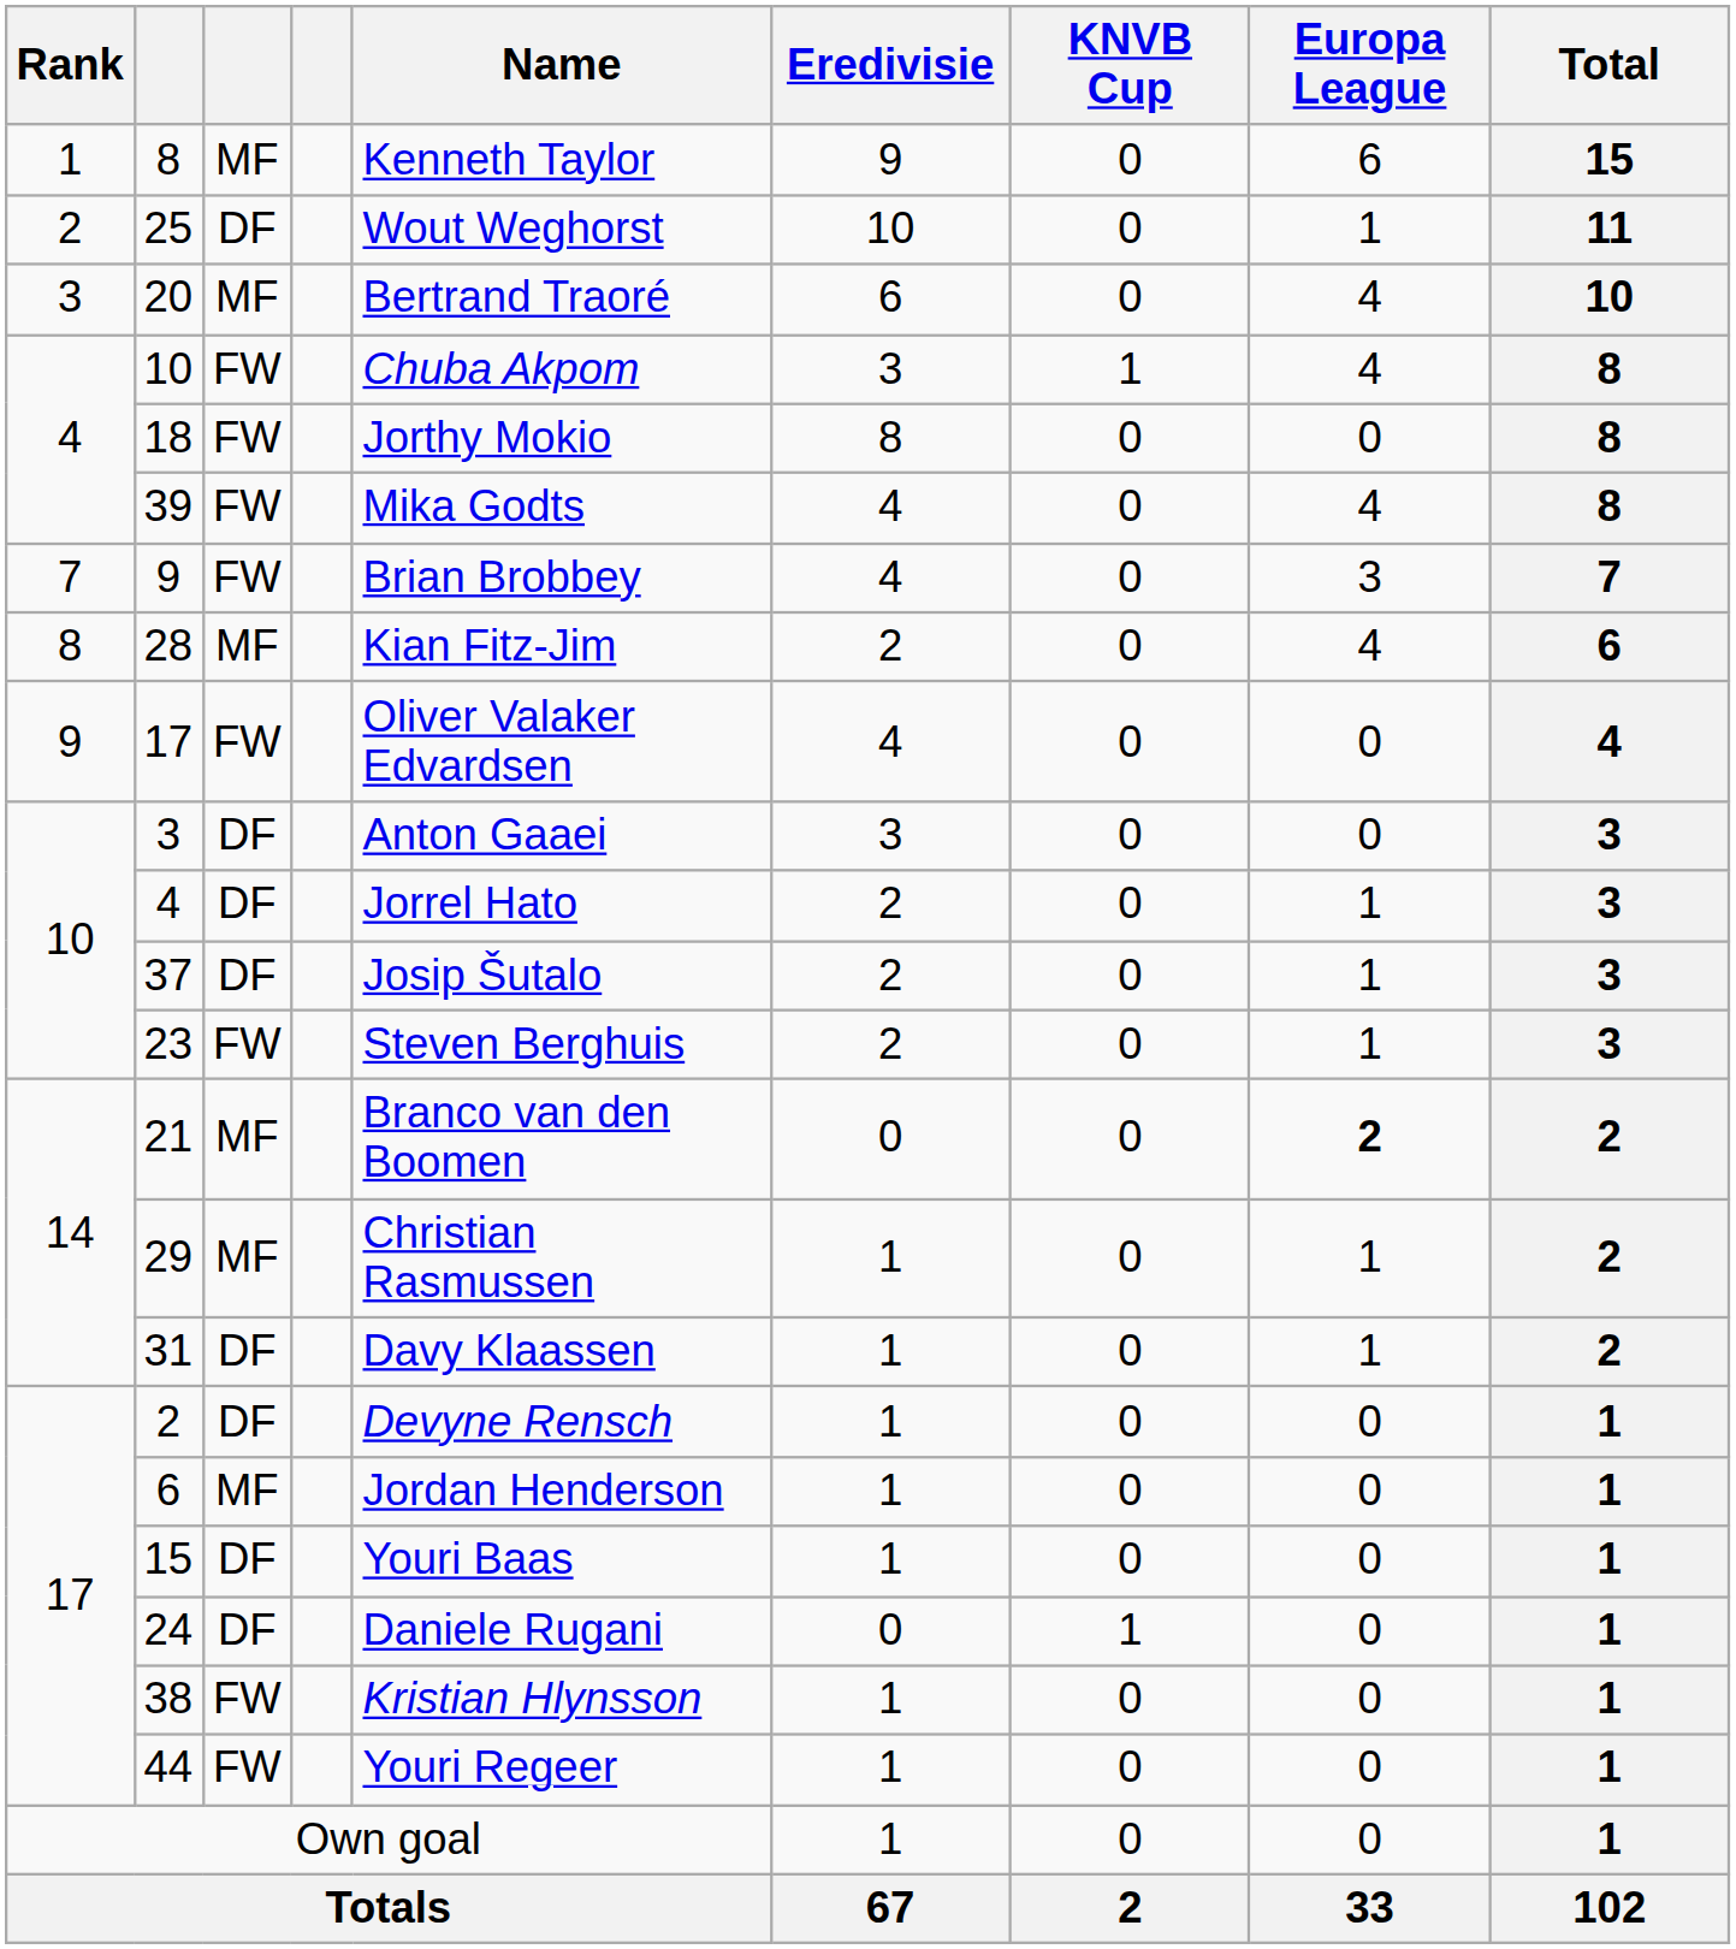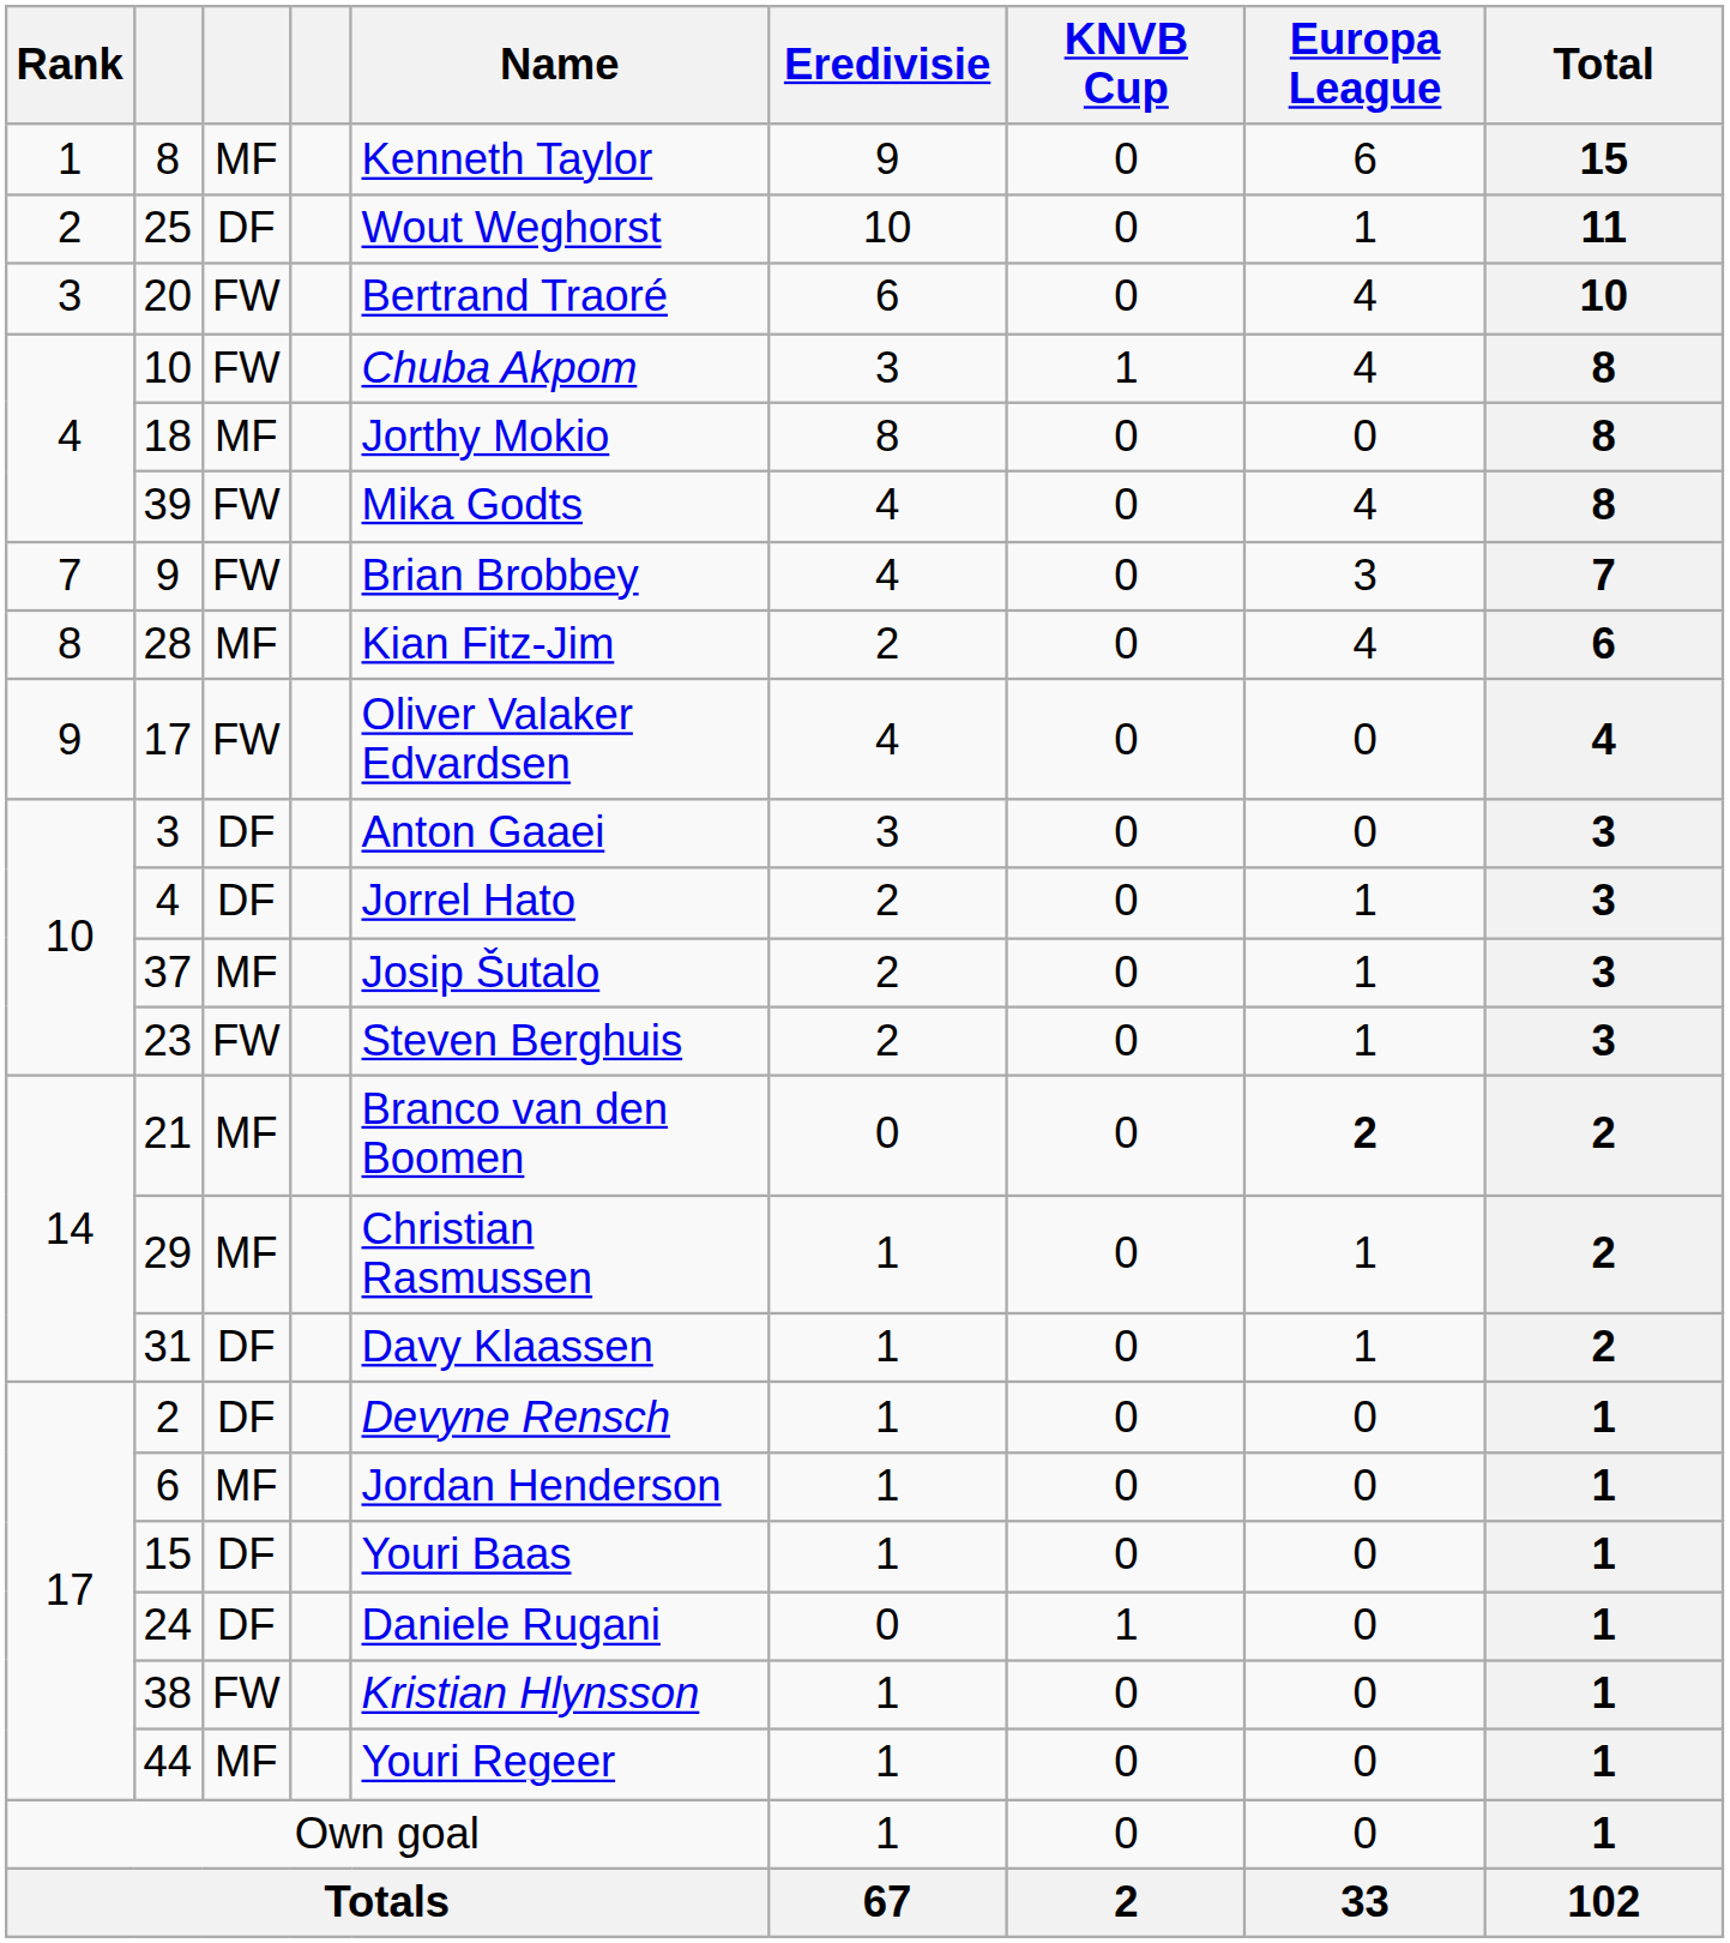20 | column 3: MF -> FW
18 | column 3: FW -> MF
37 | column 3: DF -> MF
44 | column 3: FW -> MF
